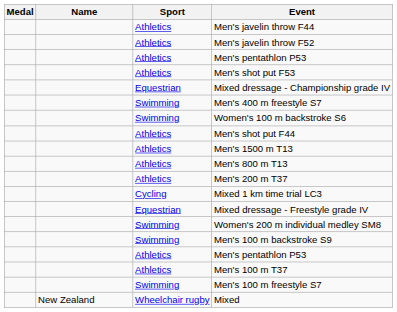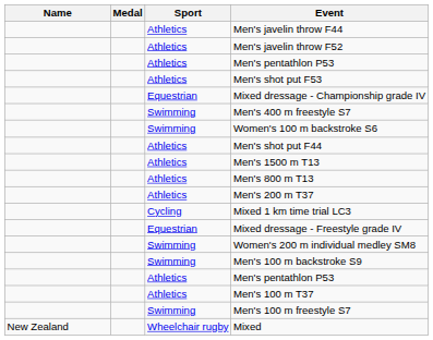columns swapped: Medal <-> Name
